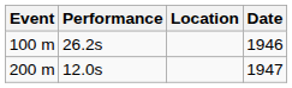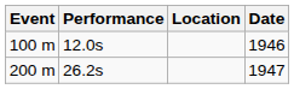100 m | Performance: 26.2s -> 12.0s
200 m | Performance: 12.0s -> 26.2s
